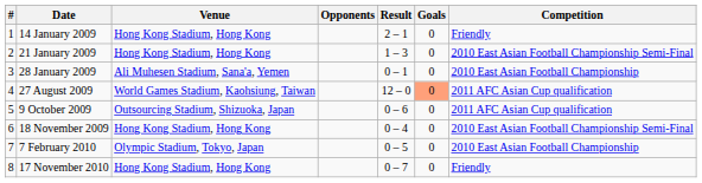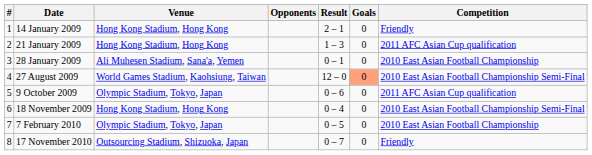21 January 2009 | Competition: 2010 East Asian Football Championship Semi-Final -> 2011 AFC Asian Cup qualification
27 August 2009 | Competition: 2011 AFC Asian Cup qualification -> 2010 East Asian Football Championship Semi-Final
9 October 2009 | Venue: Outsourcing Stadium, Shizuoka, Japan -> Olympic Stadium, Tokyo, Japan
17 November 2010 | Venue: Hong Kong Stadium, Hong Kong -> Outsourcing Stadium, Shizuoka, Japan
